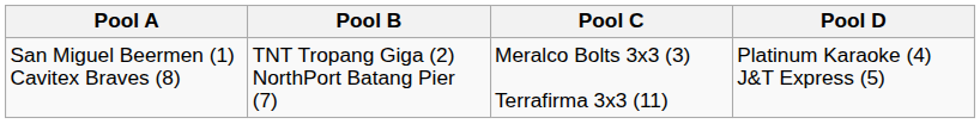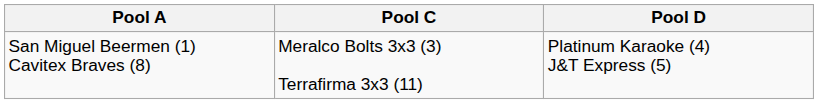- column: Pool B | TNT Tropang Giga (2) NorthPort Batang Pier (7)
